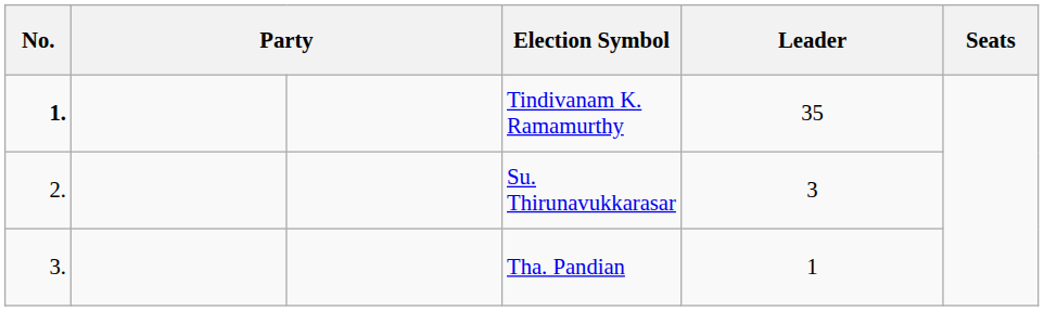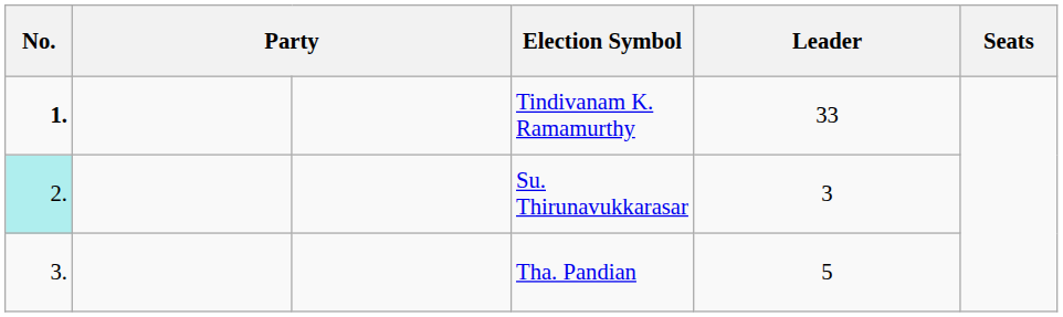Tindivanam K. Ramamurthy | Leader: 35 -> 33
Su. Thirunavukkarasar | No.: no background -> paleturquoise background
Tha. Pandian | Leader: 1 -> 5
